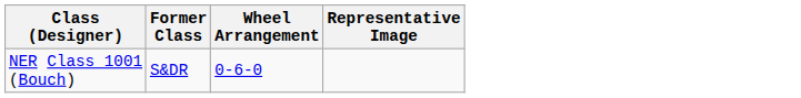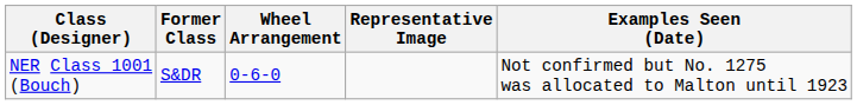+ column: Examples Seen (Date) | Not confirmed but No. 1275 was allocated to Malton until 1923
